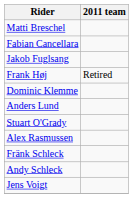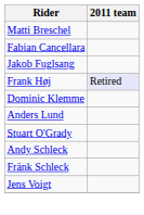Frank Høj | 2011 team: no background -> lavender background
- row: Alex Rasmussen
rows swapped: Andy Schleck <-> Fränk Schleck
